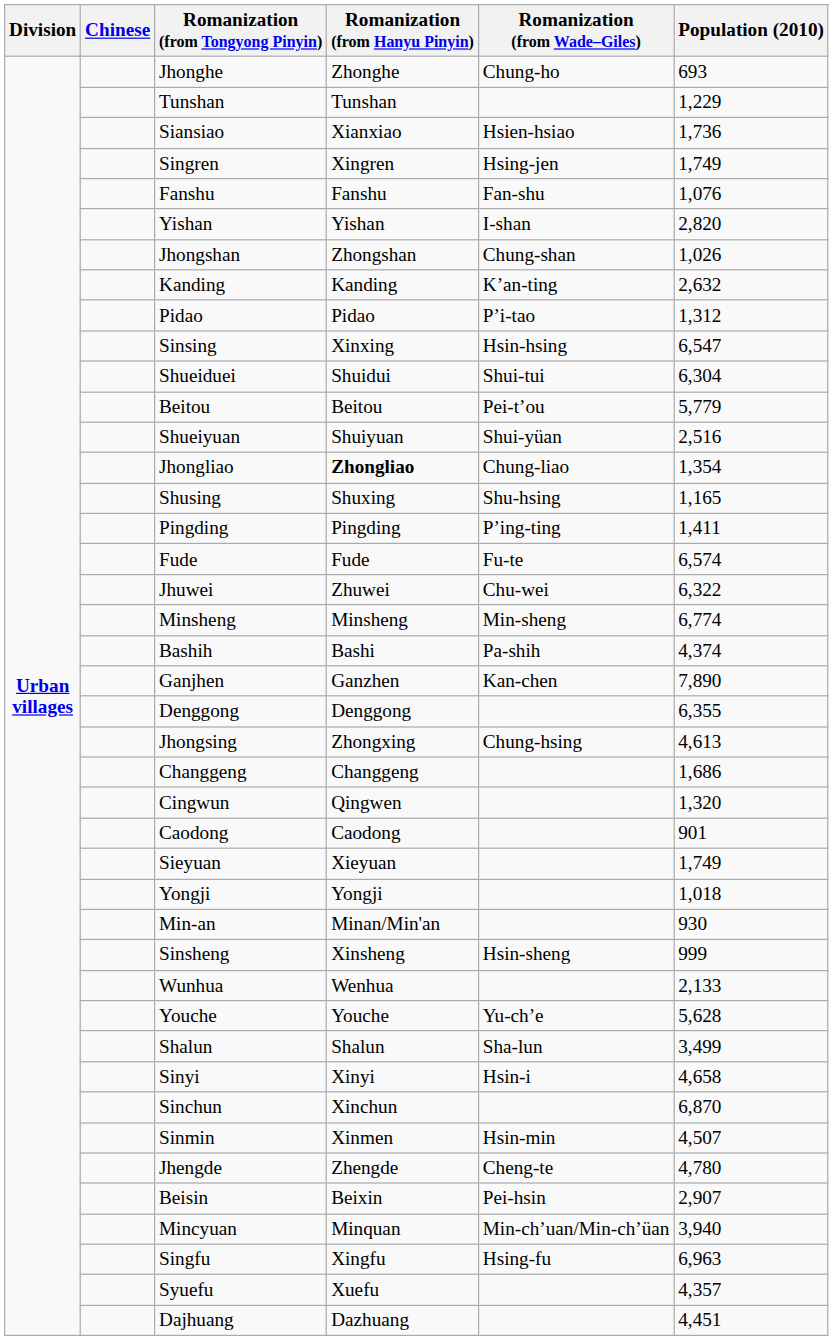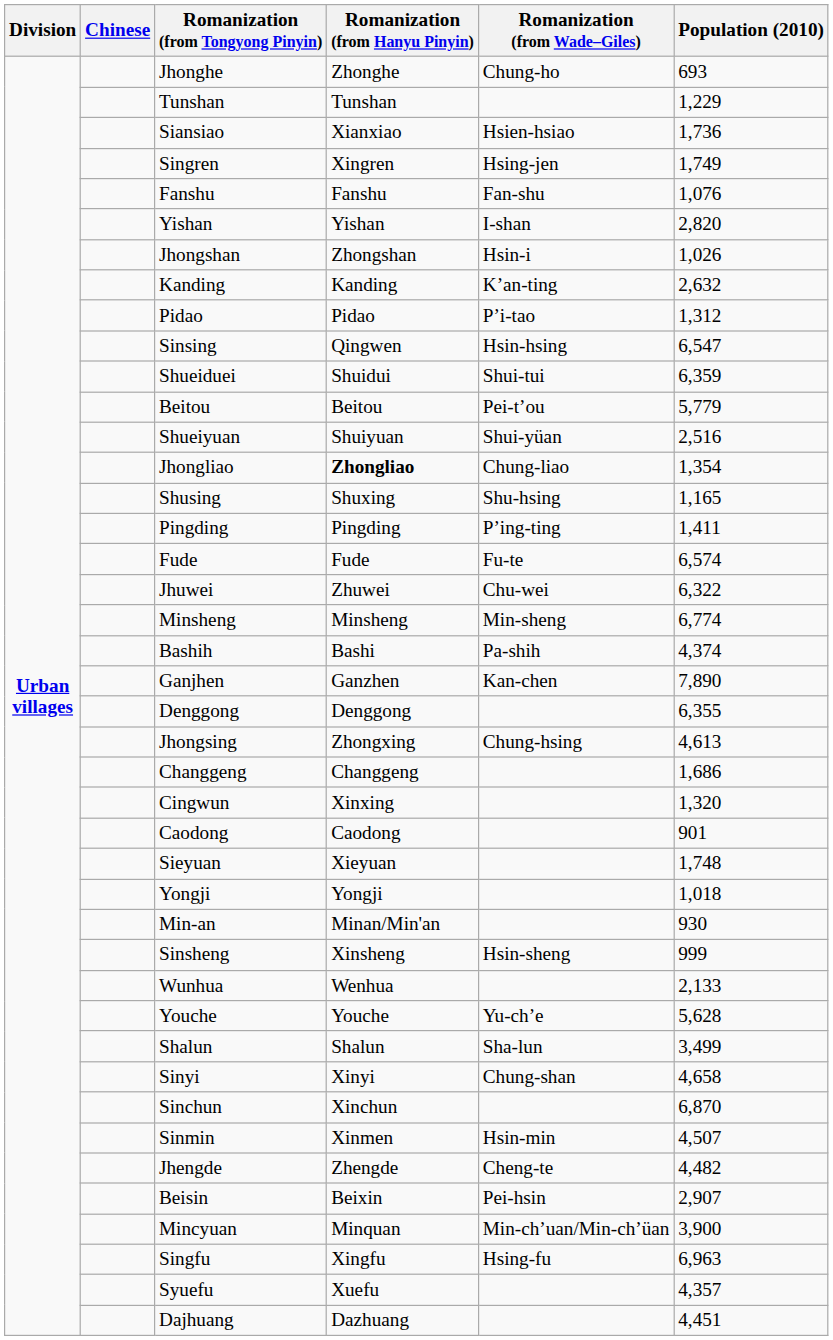Jhongshan | Romanization (from Wade–Giles): Chung-shan -> Hsin-i
Sinsing | Romanization (from Hanyu Pinyin): Xinxing -> Qingwen
Shueiduei | Population (2010): 6,304 -> 6,359
Cingwun | Romanization (from Hanyu Pinyin): Qingwen -> Xinxing
Sieyuan | Population (2010): 1,749 -> 1,748
Sinyi | Romanization (from Wade–Giles): Hsin-i -> Chung-shan
Jhengde | Population (2010): 4,780 -> 4,482
Mincyuan | Population (2010): 3,940 -> 3,900
